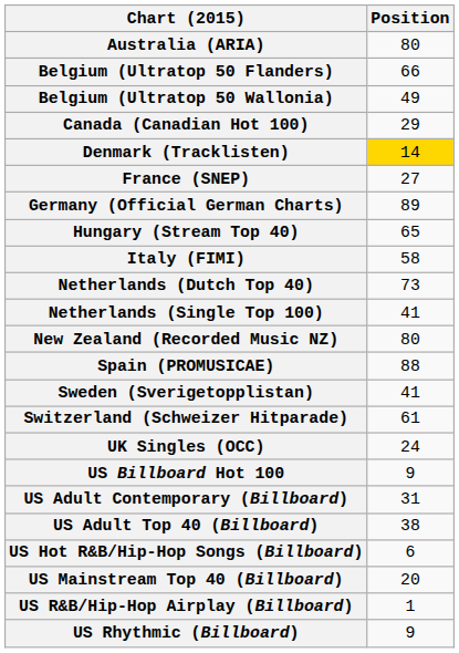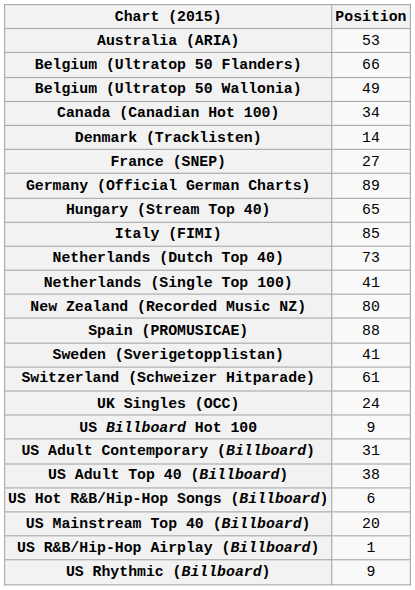Australia (ARIA) | Position: 80 -> 53
Canada (Canadian Hot 100) | Position: 29 -> 34
Denmark (Tracklisten) | Position: gold background -> no background
Italy (FIMI) | Position: 58 -> 85
